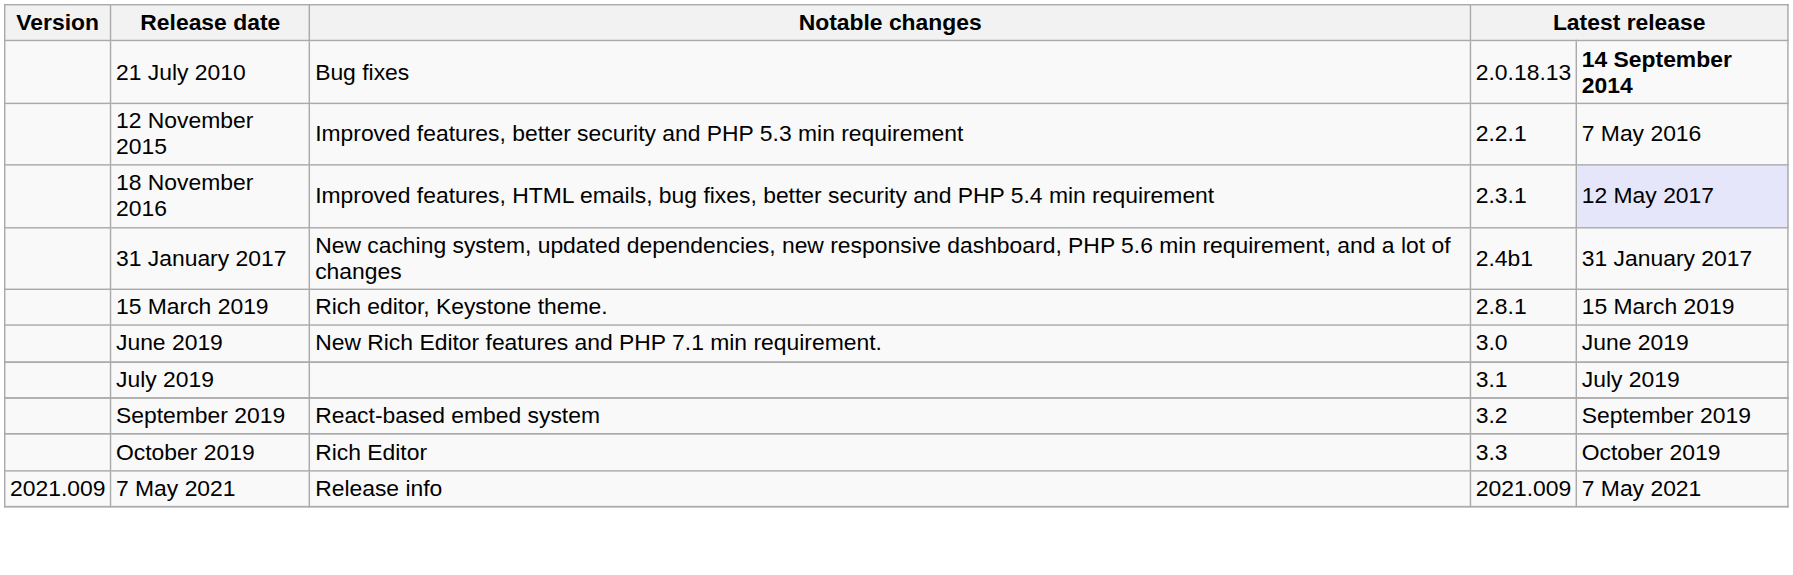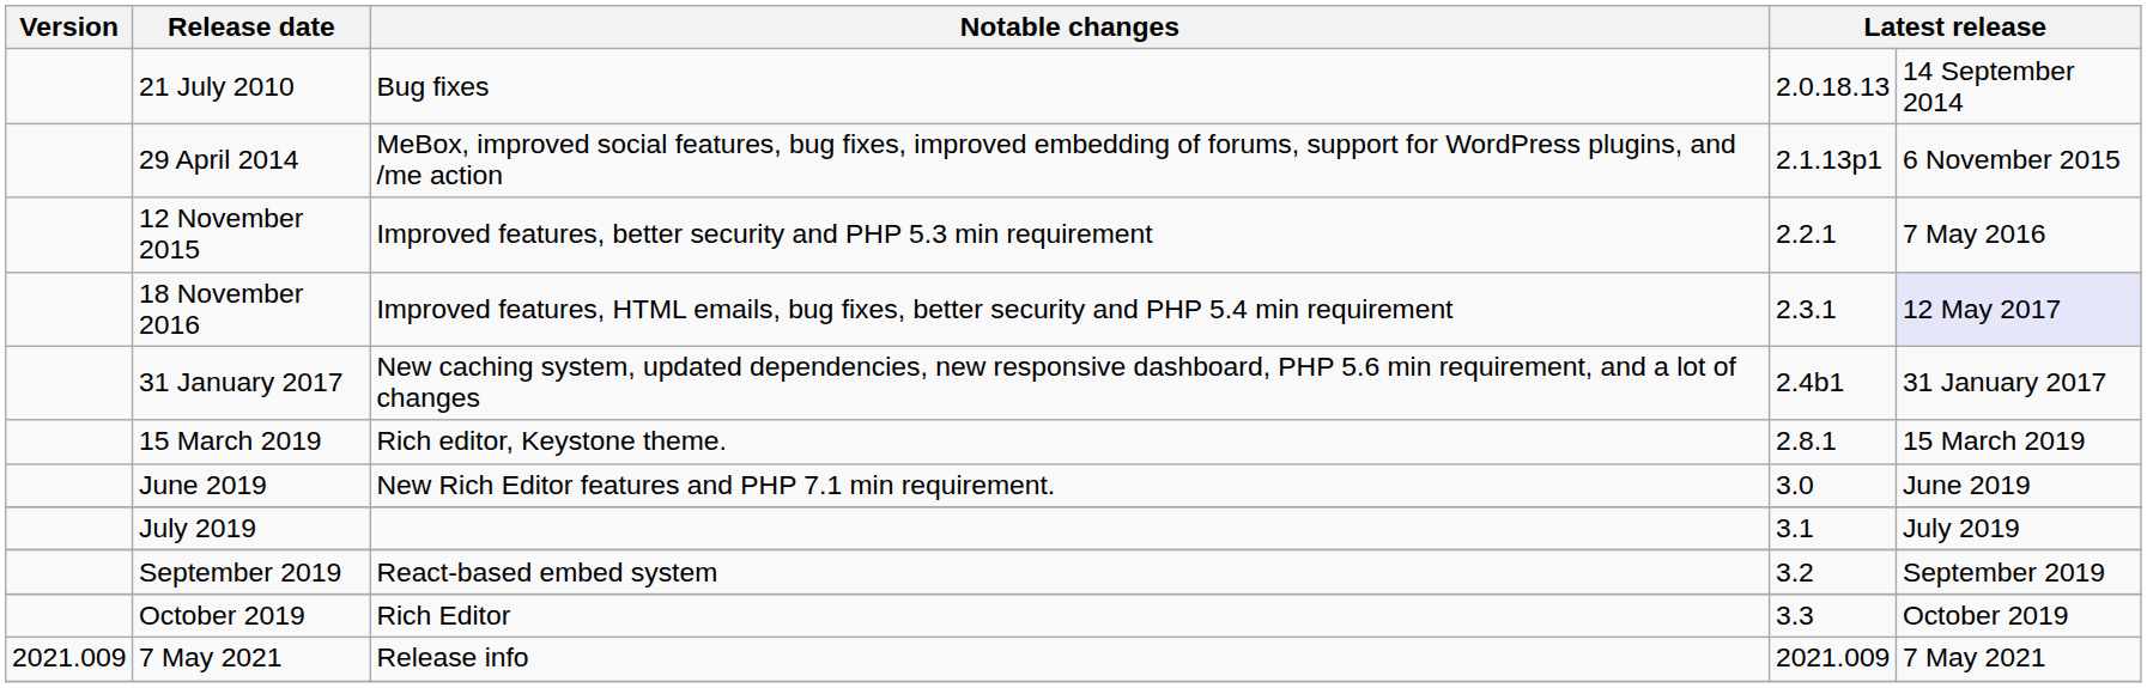21 July 2010 | column 5: bold -> normal
+ row: 29 April 2014 | MeBox, improved social features, bug fixes, improved embedding of forums, support for WordPress plugins, and /me action | 2.1.13p1 | 6 November 2015
